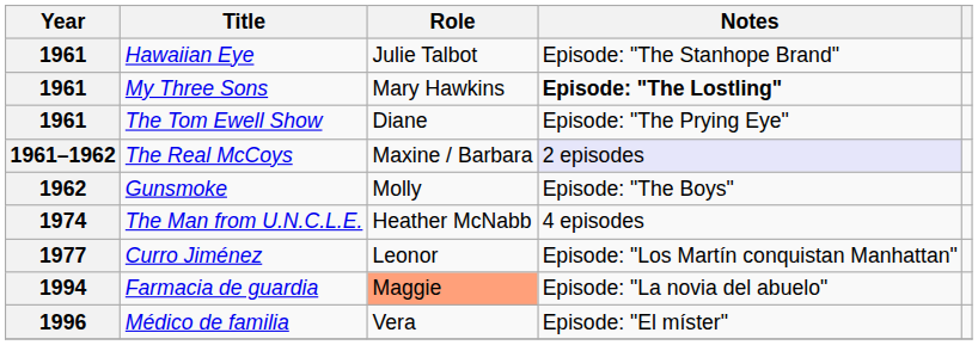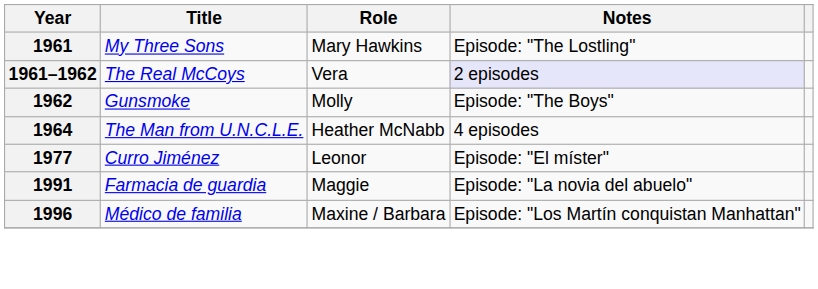- row: 1961 | Hawaiian Eye | Julie Talbot | Episode: "The Stanhope Brand"
My Three Sons | Notes: bold -> normal
- row: 1961 | The Tom Ewell Show | Diane | Episode: "The Prying Eye"
The Real McCoys | Role: Maxine / Barbara -> Vera
The Man from U.N.C.L.E. | Year: 1974 -> 1964
Curro Jiménez | Notes: Episode: "Los Martín conquistan Manhattan" -> Episode: "El míster"
Farmacia de guardia | Year: 1994 -> 1991
Farmacia de guardia | Role: lightsalmon background -> no background
Médico de familia | Role: Vera -> Maxine / Barbara
Médico de familia | Notes: Episode: "El míster" -> Episode: "Los Martín conquistan Manhattan"
